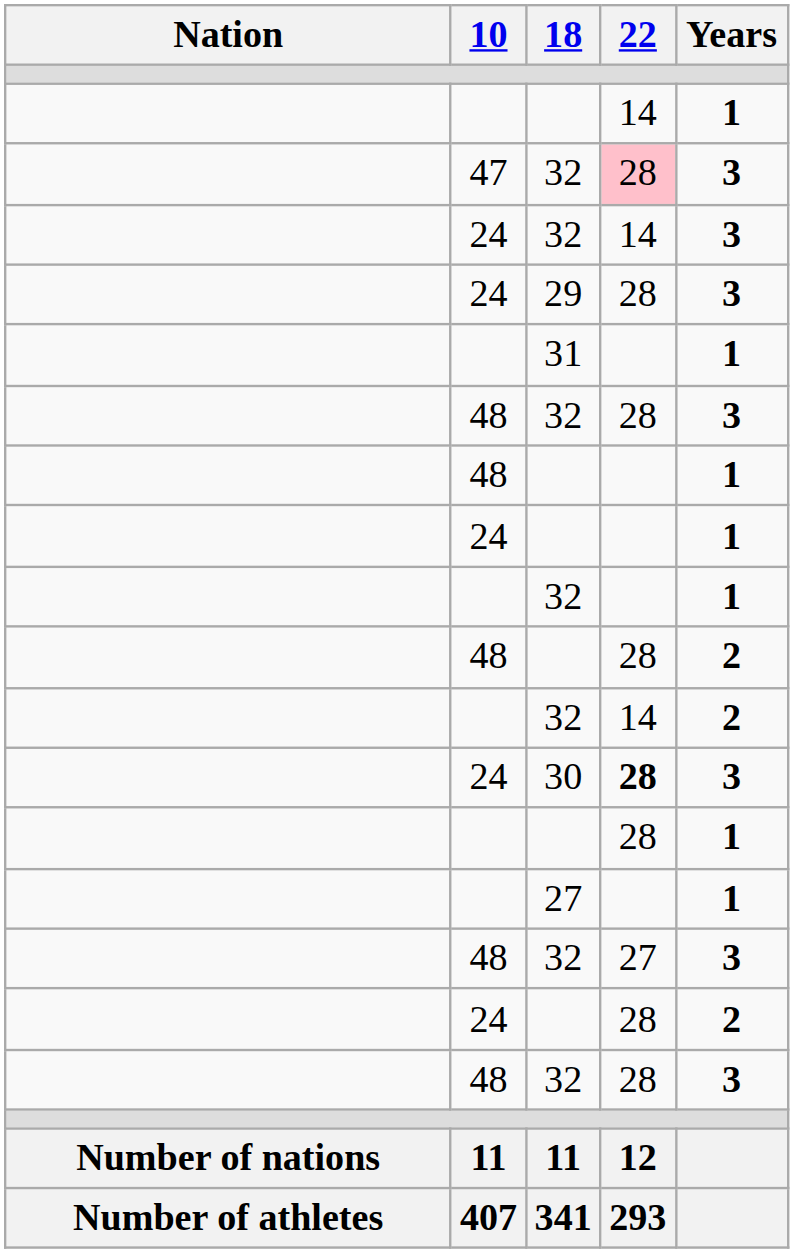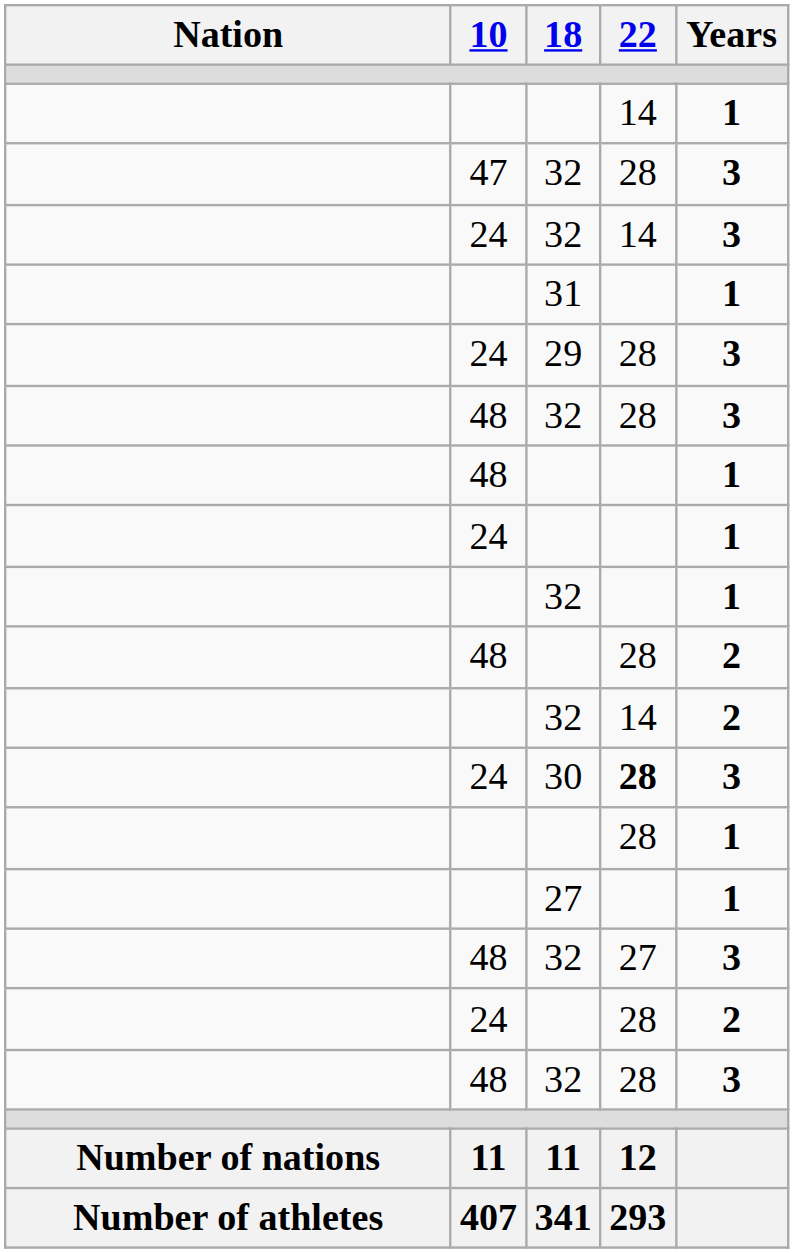47 / 32 | 22: pink background -> no background
rows swapped: 29 <-> 31
